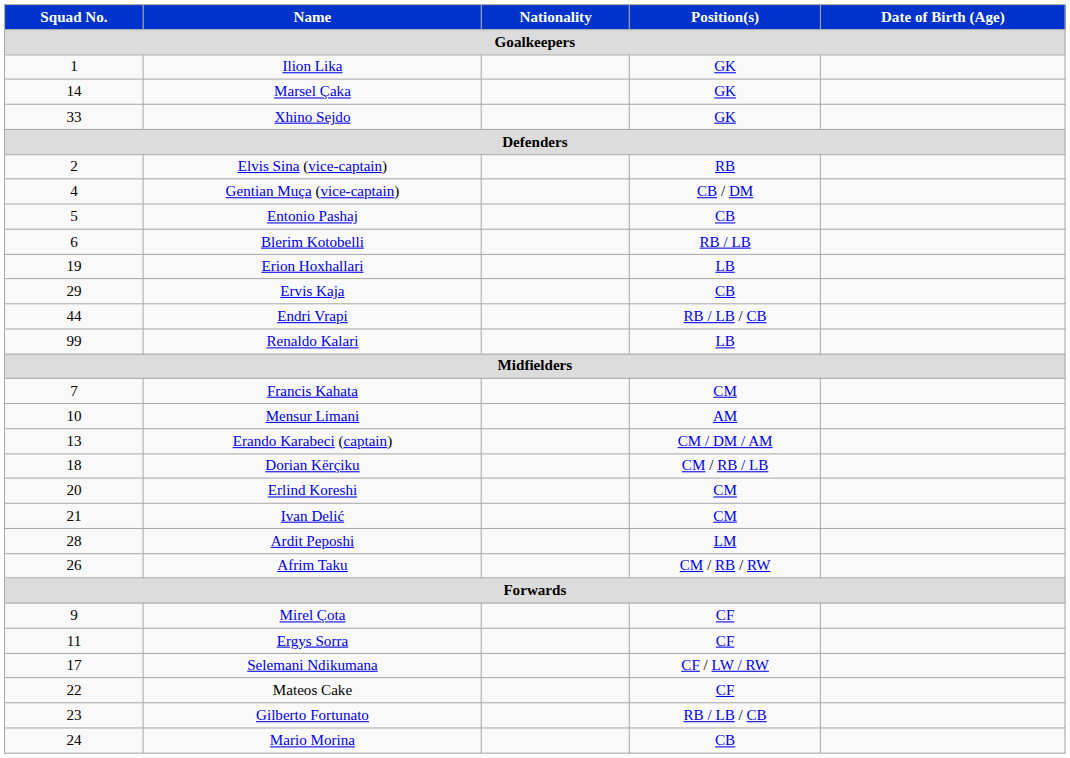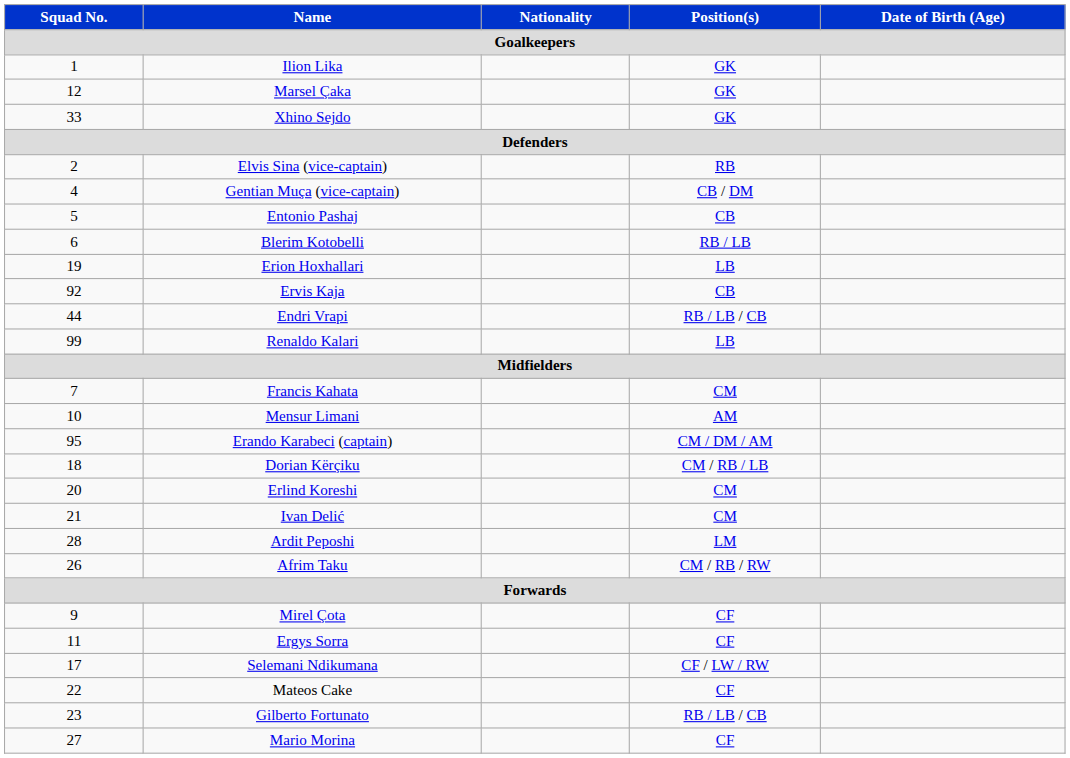Marsel Çaka | Squad No. / Goalkeepers: 14 -> 12
Ervis Kaja | Squad No. / Goalkeepers: 29 -> 92
Erando Karabeci (captain) | Squad No. / Goalkeepers: 13 -> 95
Mario Morina | Squad No. / Goalkeepers: 24 -> 27
Mario Morina | Position(s) / Goalkeepers: CB -> CF
